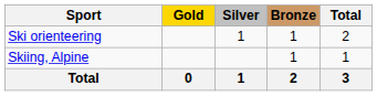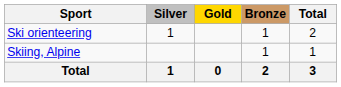columns swapped: Gold <-> Silver
